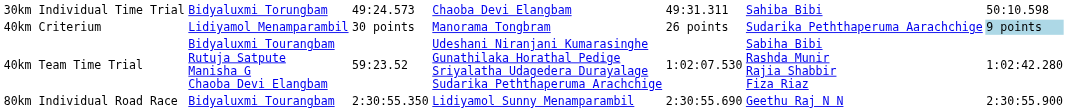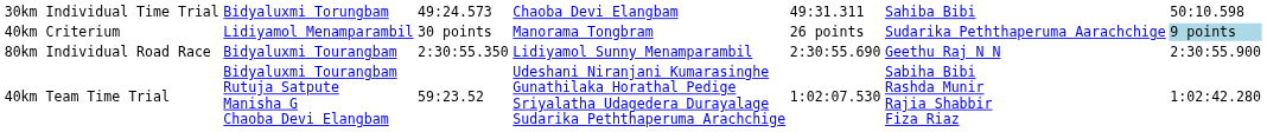rows swapped: 40km Team Time Trial <-> 80km Individual Road Race
